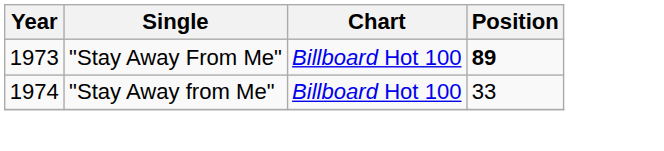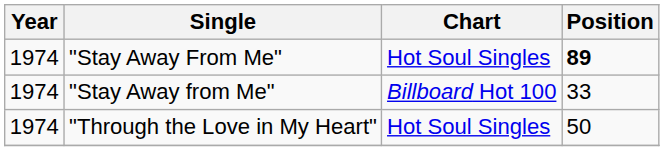"Stay Away From Me" | Year: 1973 -> 1974
"Stay Away From Me" | Chart: Billboard Hot 100 -> Hot Soul Singles
+ row: 1974 | "Through the Love in My Heart" | Hot Soul Singles | 50
